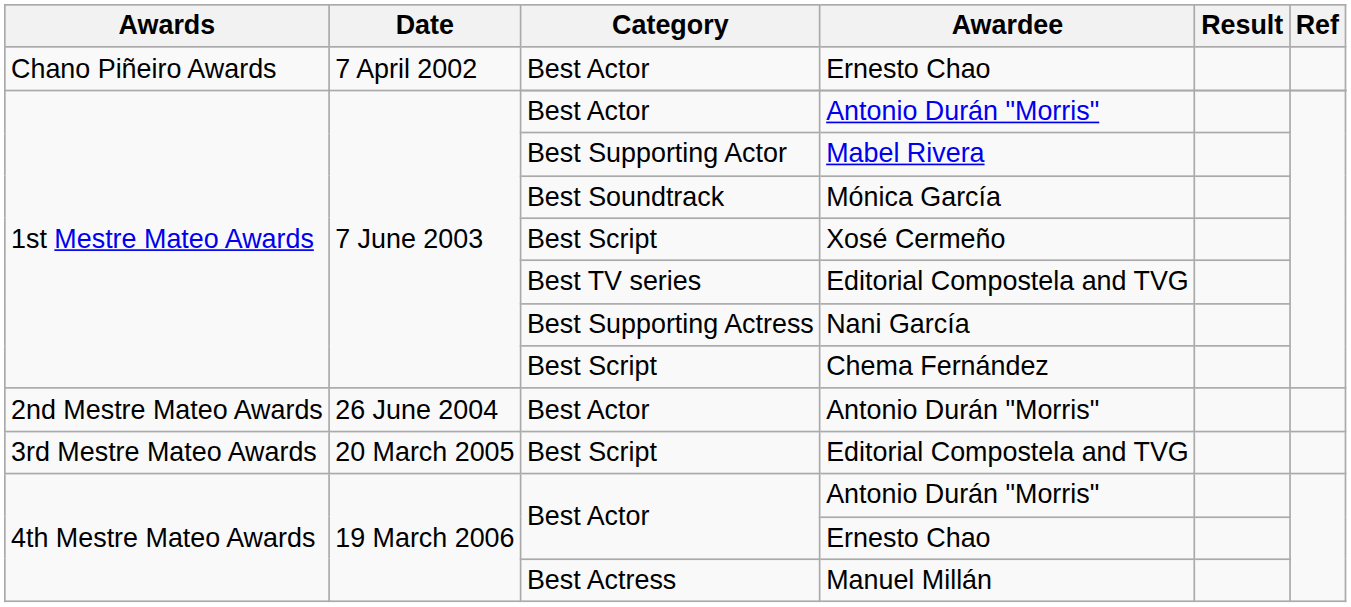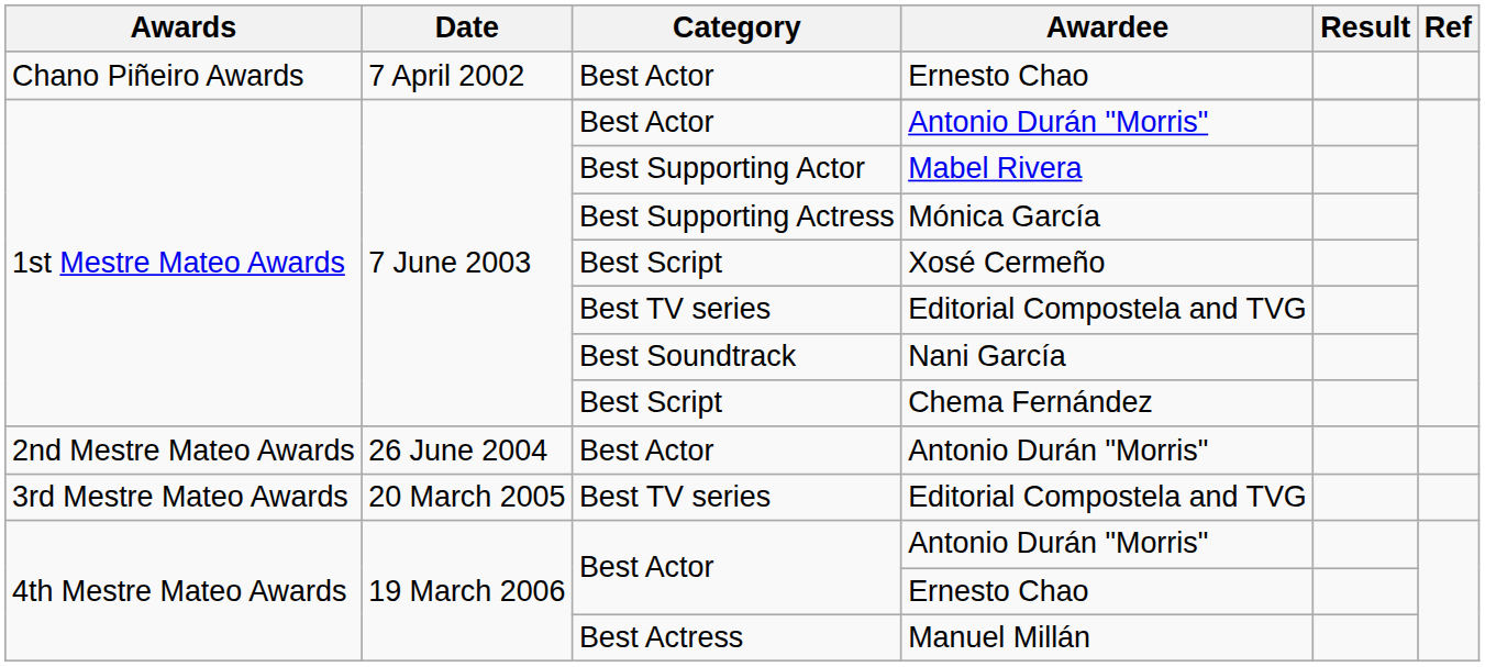Mónica García | Category: Best Soundtrack -> Best Supporting Actress
Nani García | Category: Best Supporting Actress -> Best Soundtrack
3rd Mestre Mateo Awards / Editorial Compostela and TVG | Category: Best Script -> Best TV series
